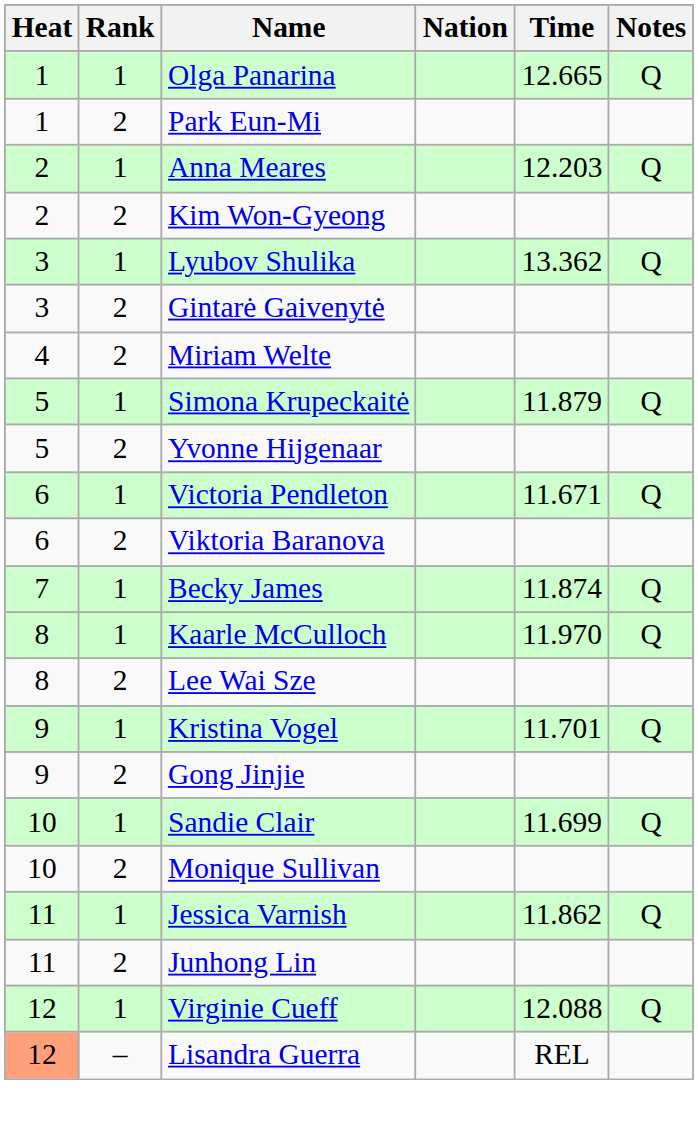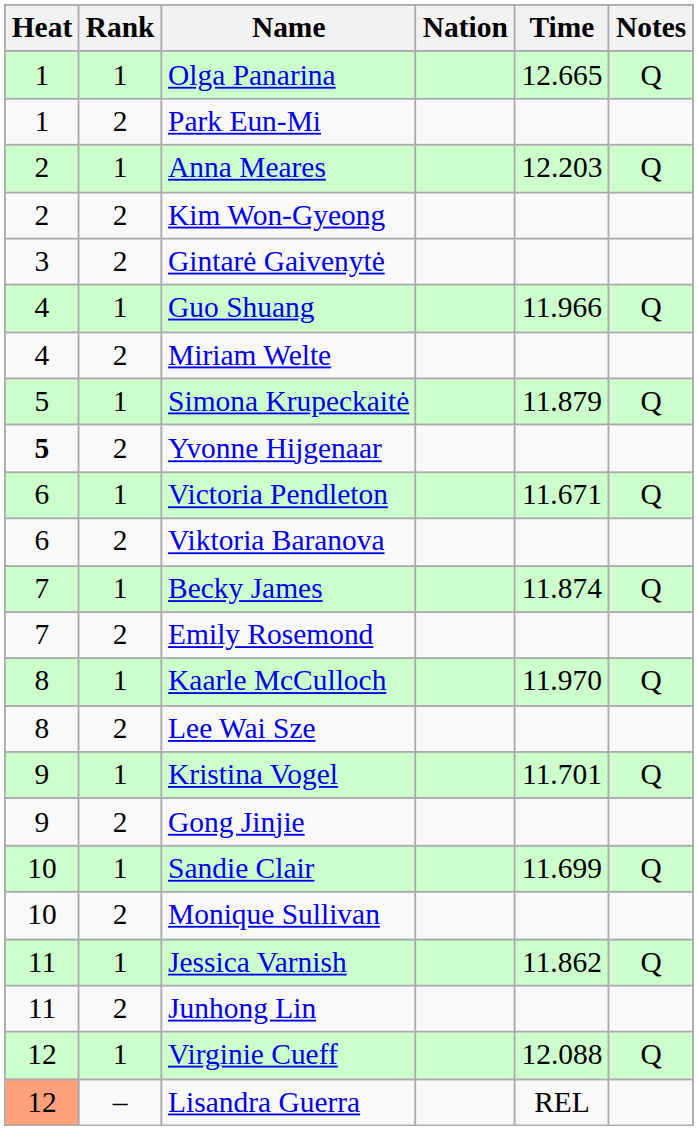- row: 3 | 1 | Lyubov Shulika | 13.362 | Q
+ row: 4 | 1 | Guo Shuang | 11.966 | Q
Yvonne Hijgenaar | Heat: normal -> bold
+ row: 7 | 2 | Emily Rosemond
